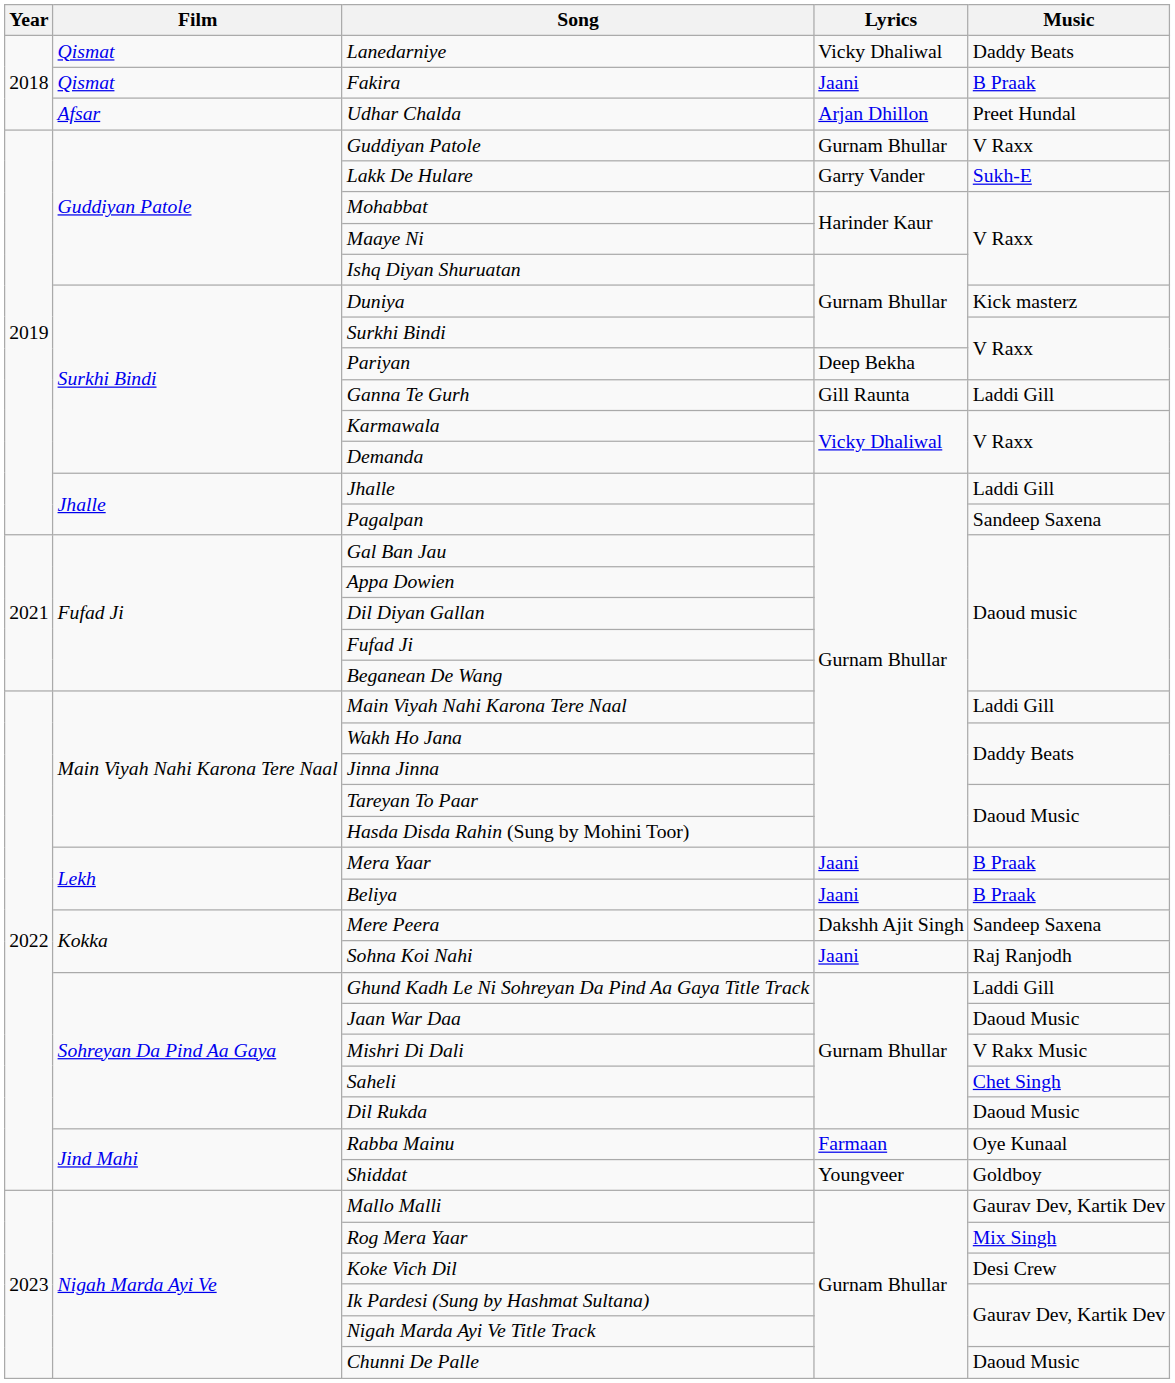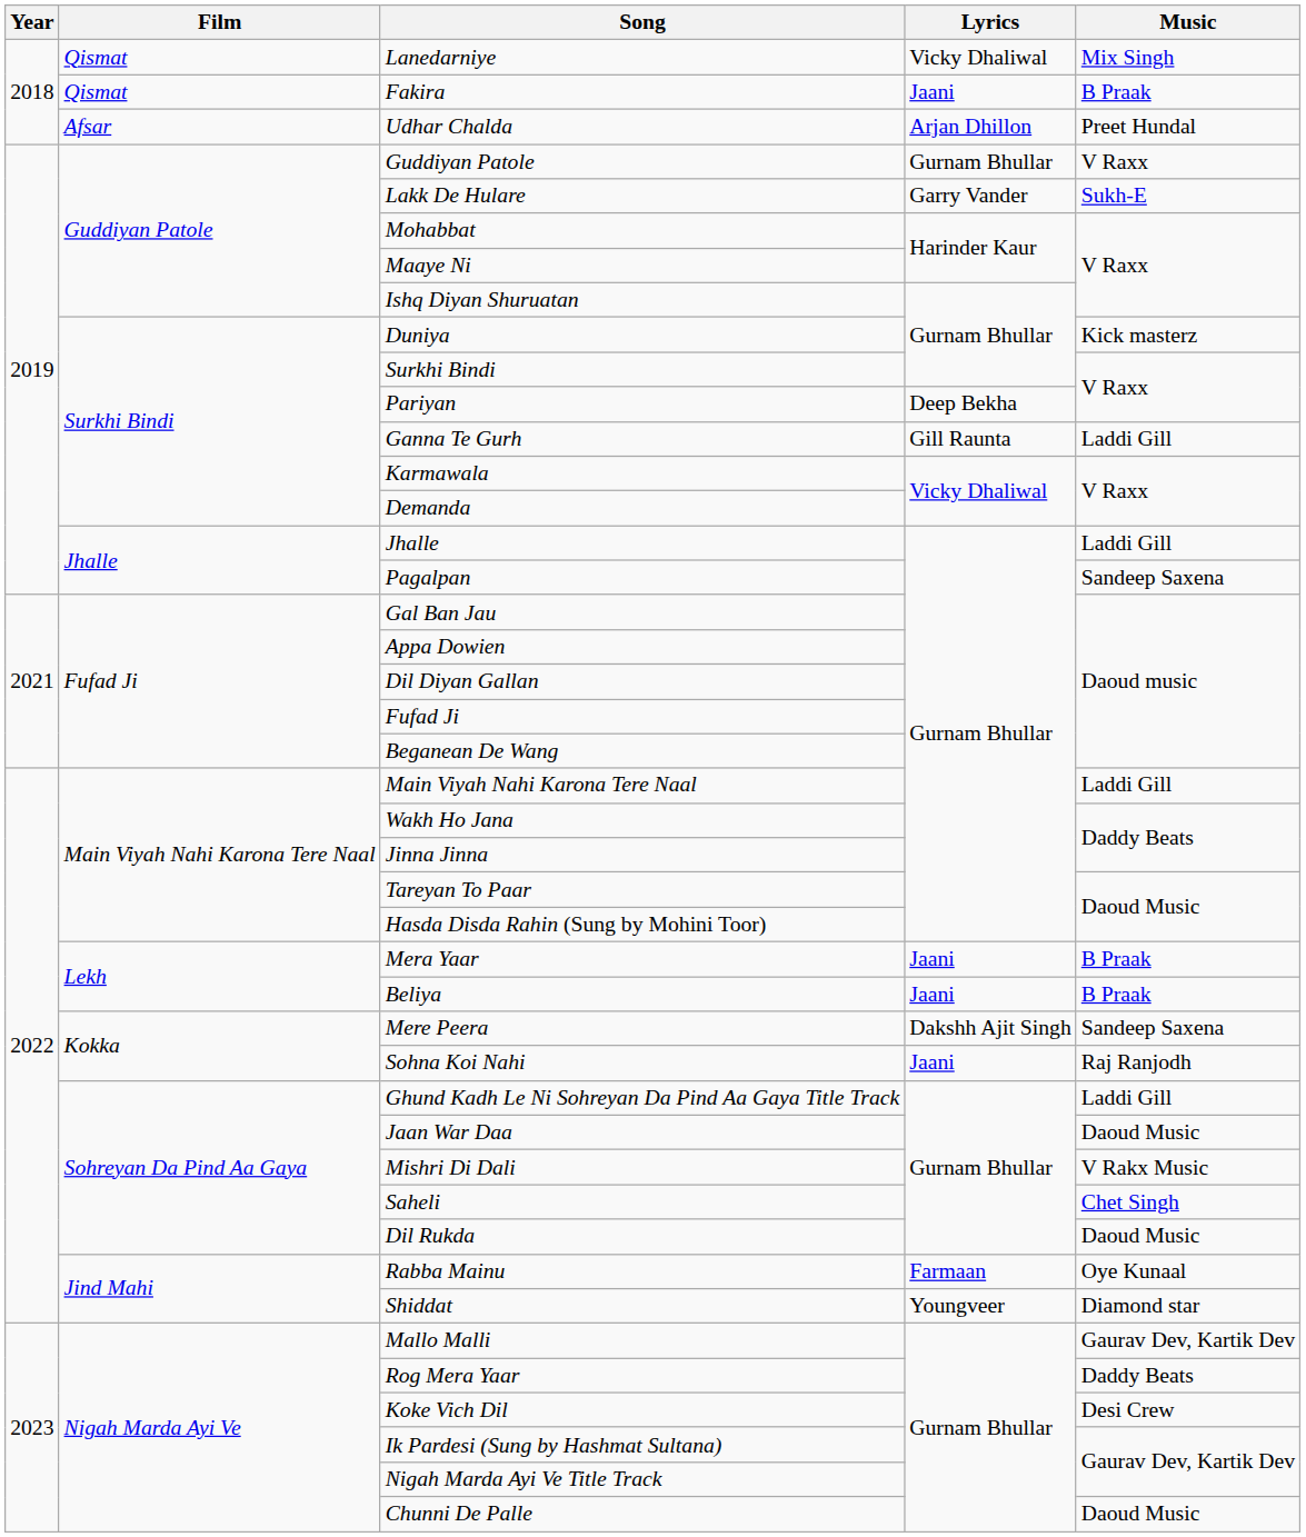Lanedarniye | Music: Daddy Beats -> Mix Singh
Shiddat | Music: Goldboy -> Diamond star
Rog Mera Yaar | Music: Mix Singh -> Daddy Beats
